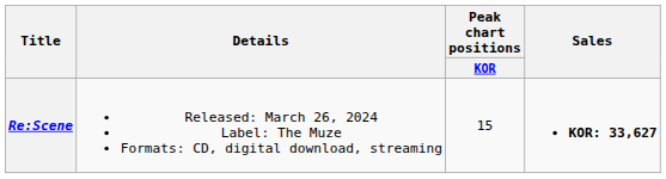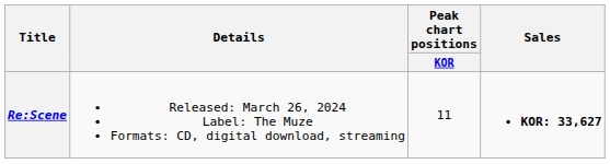Re:Scene | Peak chart positions / KOR: 15 -> 11
